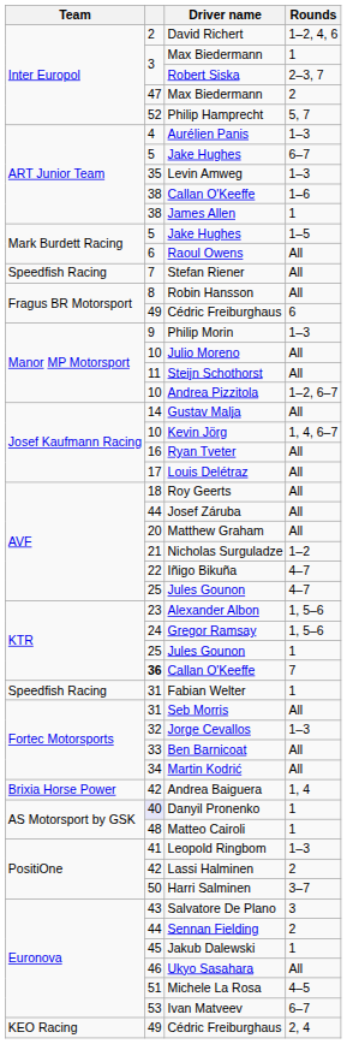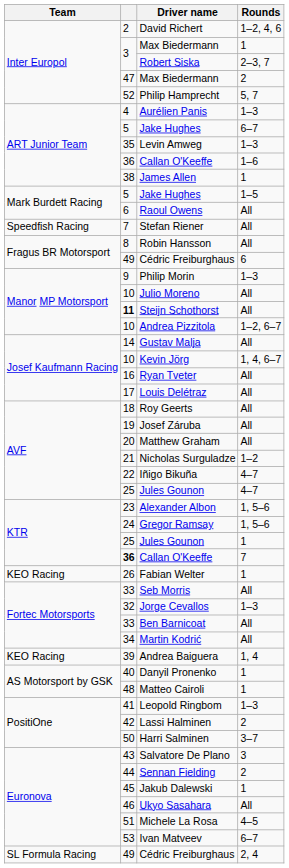Callan O'Keeffe / 1–6 | column 2: 38 -> 36
Steijn Schothorst | column 2: normal -> bold
Josef Záruba | column 2: 44 -> 19
Fabian Welter | Team: Speedfish Racing -> KEO Racing
Fabian Welter | column 2: 31 -> 26
Seb Morris | column 2: 31 -> 33
Andrea Baiguera | Team: Brixia Horse Power -> KEO Racing
Andrea Baiguera | column 2: 42 -> 39
Danyil Pronenko | column 2: lavender background -> no background
Cédric Freiburghaus / 2, 4 | Team: KEO Racing -> SL Formula Racing
